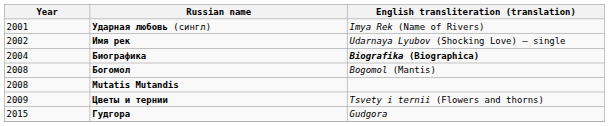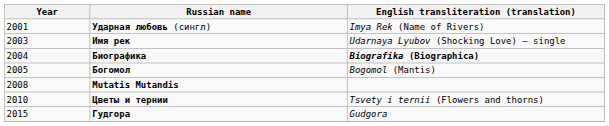Имя рек | Year: 2002 -> 2003
Богомол | Year: 2008 -> 2005
Цветы и тернии | Year: 2009 -> 2010
